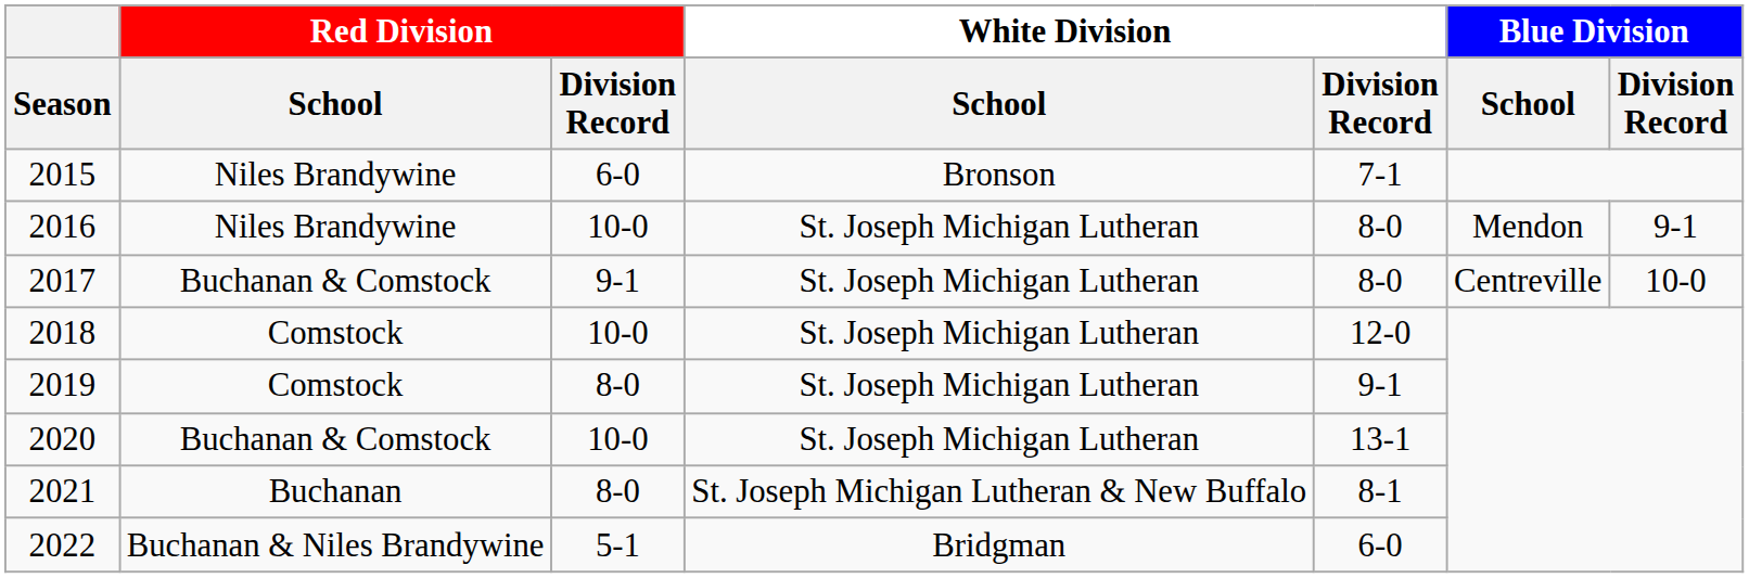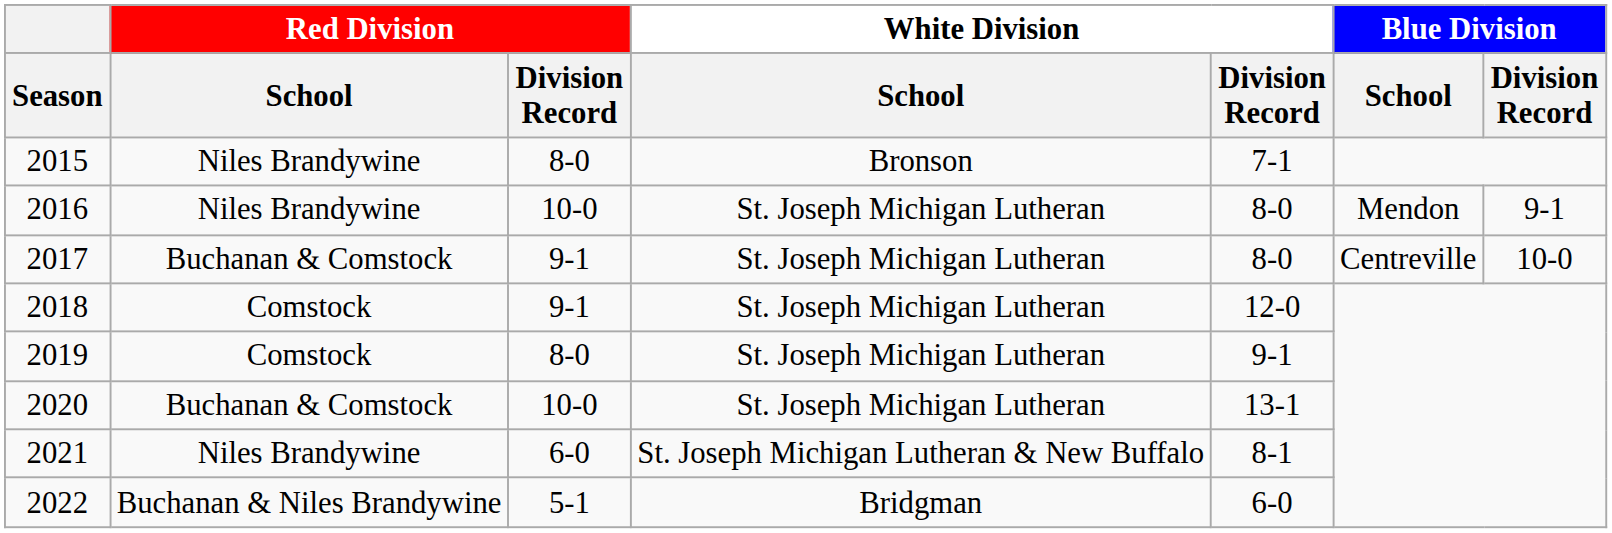2015 | Red Division / Division Record: 6-0 -> 8-0
2018 | Red Division / Division Record: 10-0 -> 9-1
2021 | Red Division / School: Buchanan -> Niles Brandywine
2021 | Red Division / Division Record: 8-0 -> 6-0
